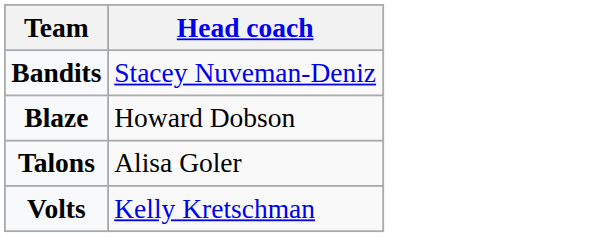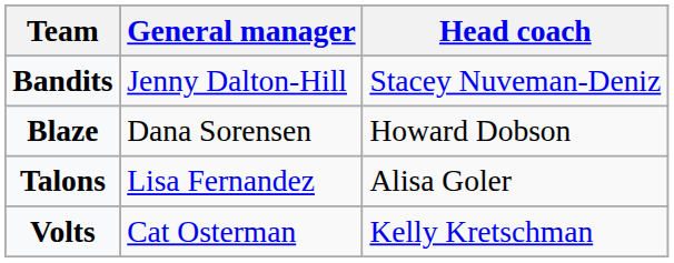+ column: General manager | Jenny Dalton-Hill | Dana Sorensen | Lisa Fernandez | Cat Osterman
